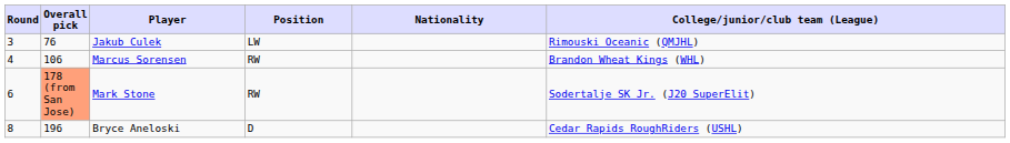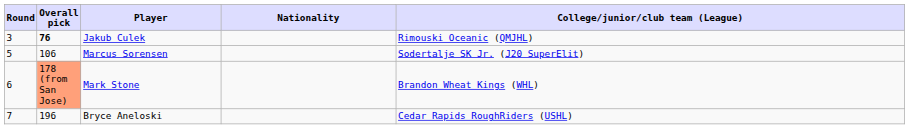- column: Position | LW | RW | RW | D
Jakub Culek | Overall pick: normal -> bold
Marcus Sorensen | Round: 4 -> 5
Marcus Sorensen | College/junior/club team (League): Brandon Wheat Kings (WHL) -> Sodertalje SK Jr. (J20 SuperElit)
Mark Stone | College/junior/club team (League): Sodertalje SK Jr. (J20 SuperElit) -> Brandon Wheat Kings (WHL)
Bryce Aneloski | Round: 8 -> 7
